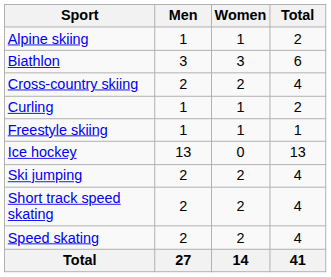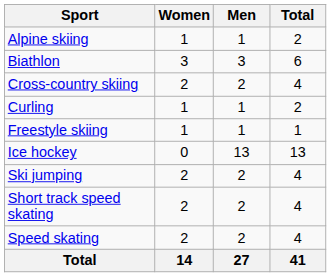columns swapped: Men <-> Women
